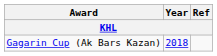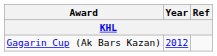Gagarin Cup (Ak Bars Kazan) | Year: 2018 -> 2012
